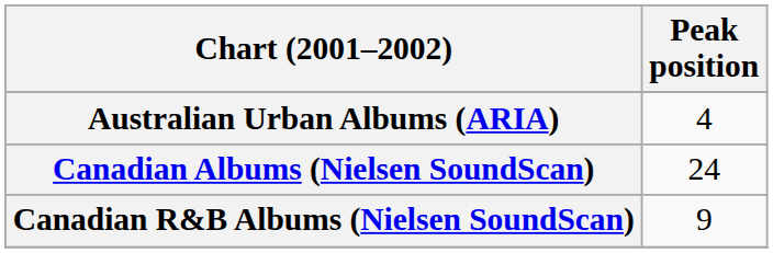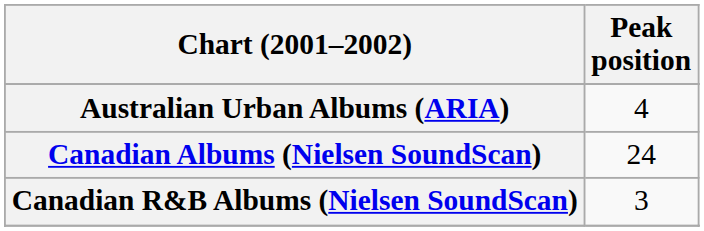Canadian R&B Albums (Nielsen SoundScan) | Peak position: 9 -> 3
